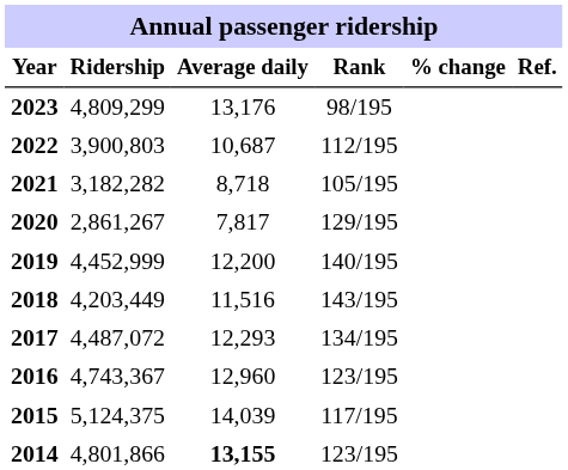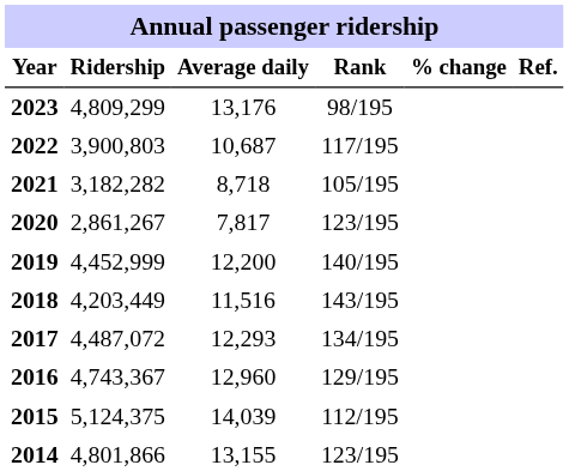2022 | Rank: 112/195 -> 117/195
2020 | Rank: 129/195 -> 123/195
2016 | Rank: 123/195 -> 129/195
2015 | Rank: 117/195 -> 112/195
2014 | Average daily: bold -> normal
